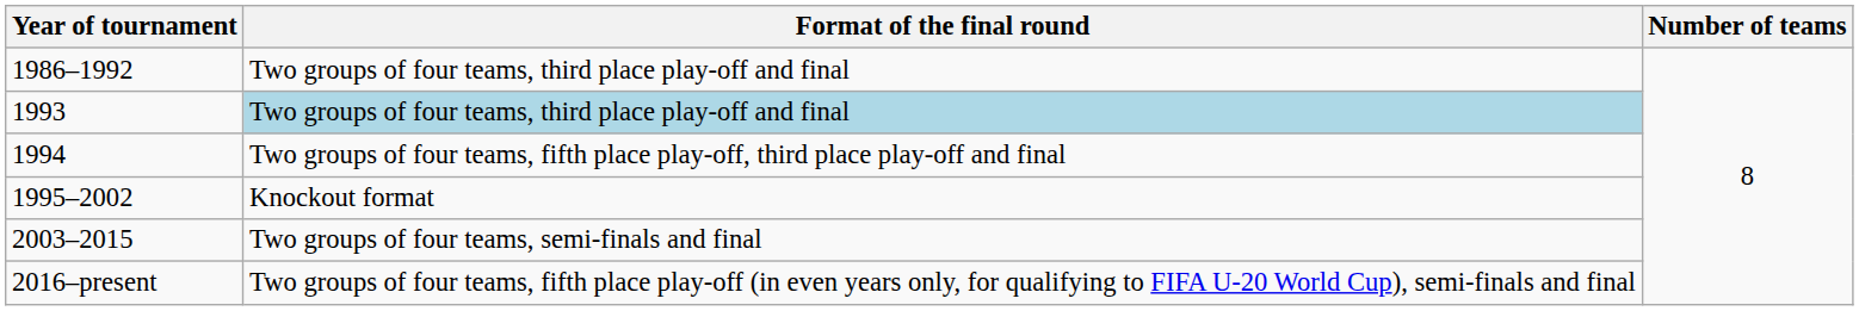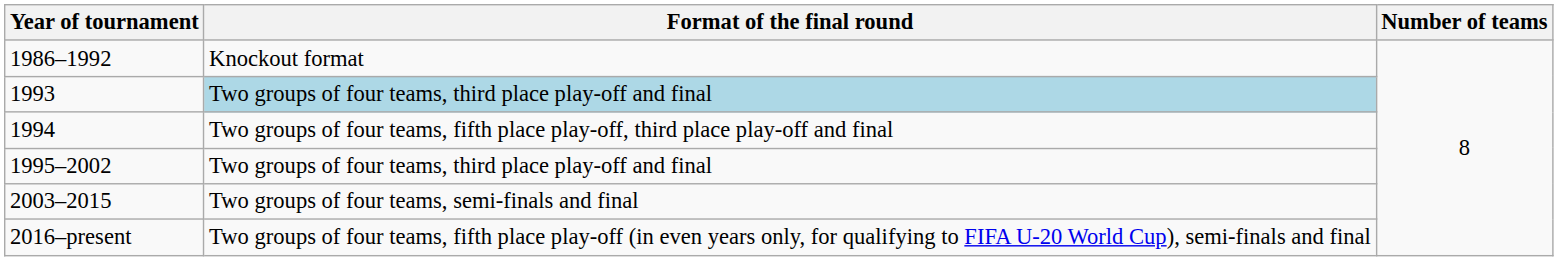1986–1992 | Format of the final round: Two groups of four teams, third place play-off and final -> Knockout format
1995–2002 | Format of the final round: Knockout format -> Two groups of four teams, third place play-off and final
